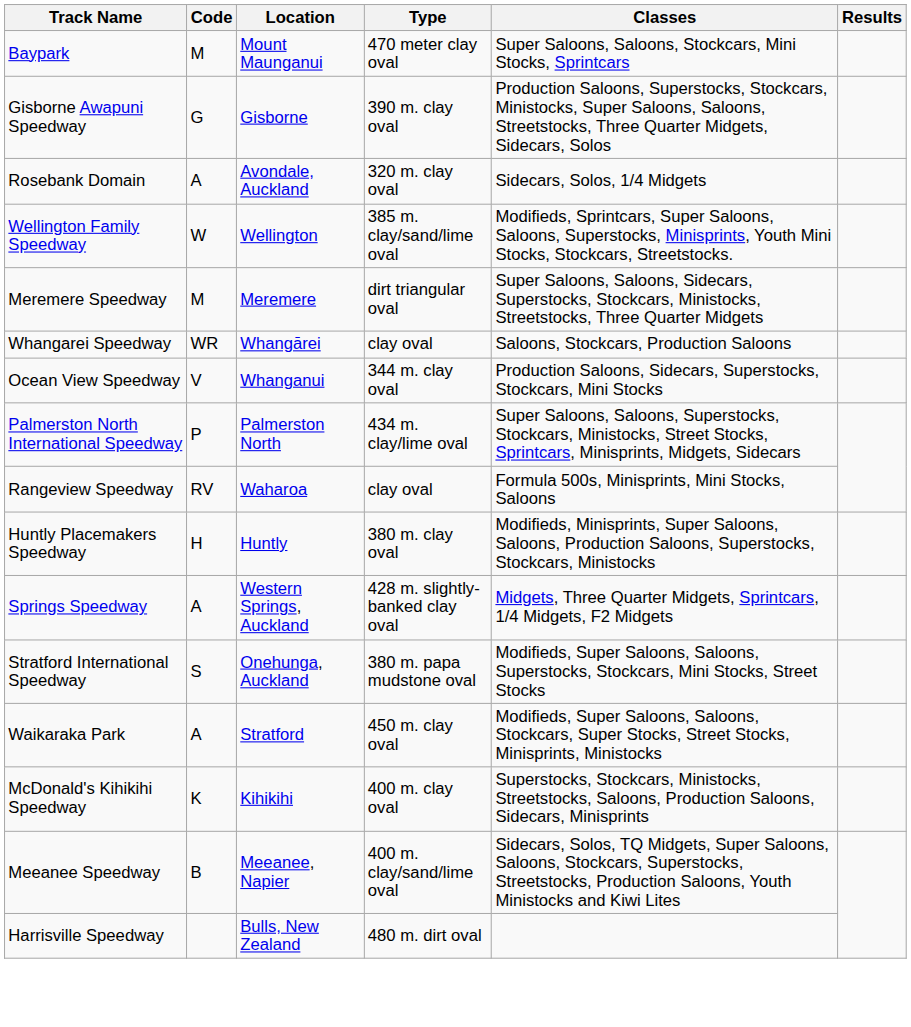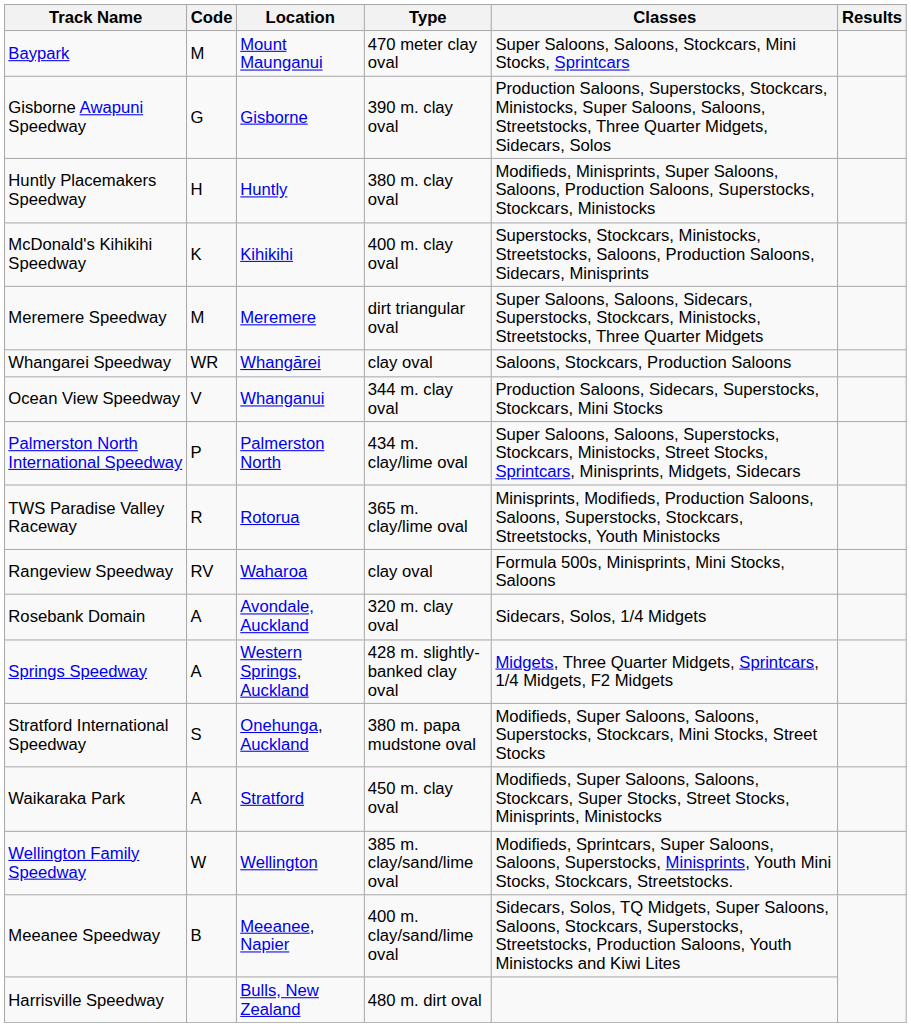rows swapped: Huntly Placemakers Speedway <-> Rosebank Domain
rows swapped: McDonald's Kihikihi Speedway <-> Wellington Family Speedway
+ row: TWS Paradise Valley Raceway | R | Rotorua | 365 m. clay/lime oval | Minisprints, Modifieds, Production Saloons, Saloons, Superstocks, Stockcars, Streetstocks, Youth Ministocks
